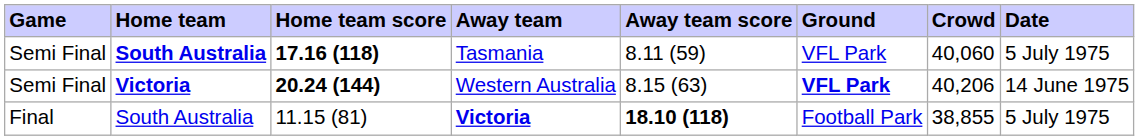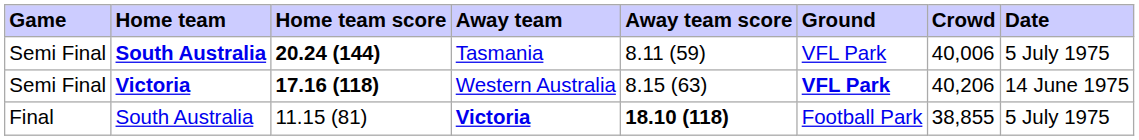Tasmania | Home team score: 17.16 (118) -> 20.24 (144)
Tasmania | Crowd: 40,060 -> 40,006
Western Australia | Home team score: 20.24 (144) -> 17.16 (118)
